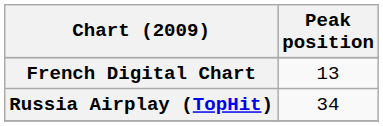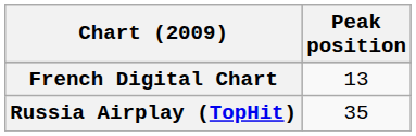Russia Airplay (TopHit) | Peak position: 34 -> 35
